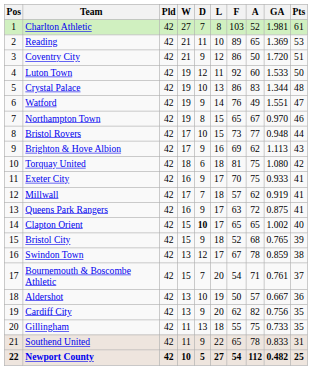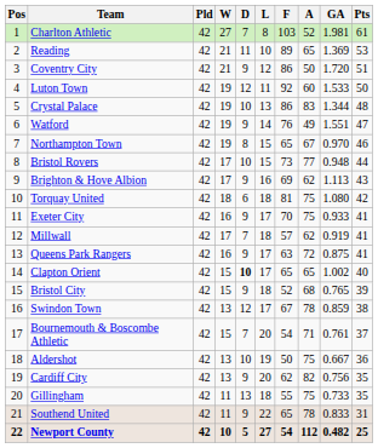Aldershot | A: 57 -> 75
